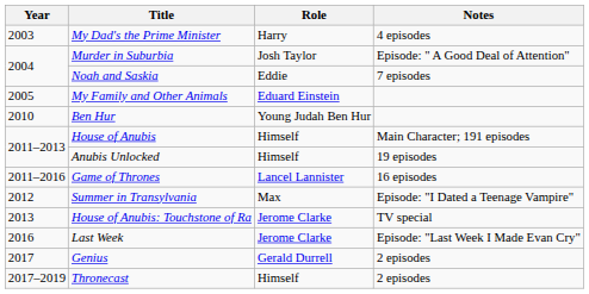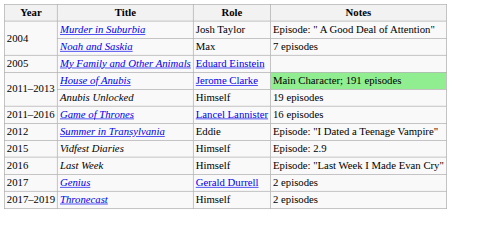- row: 2003 | My Dad's the Prime Minister | Harry | 4 episodes
Noah and Saskia | Role: Eddie -> Max
- row: 2010 | Ben Hur | Young Judah Ben Hur
House of Anubis | Role: Himself -> Jerome Clarke
House of Anubis | Notes: no background -> lightgreen background
Summer in Transylvania | Role: Max -> Eddie
- row: 2013 | House of Anubis: Touchstone of Ra | Jerome Clarke | TV special
+ row: 2015 | Vidfest Diaries | Himself | Episode: 2.9
Last Week | Role: Jerome Clarke -> Himself
